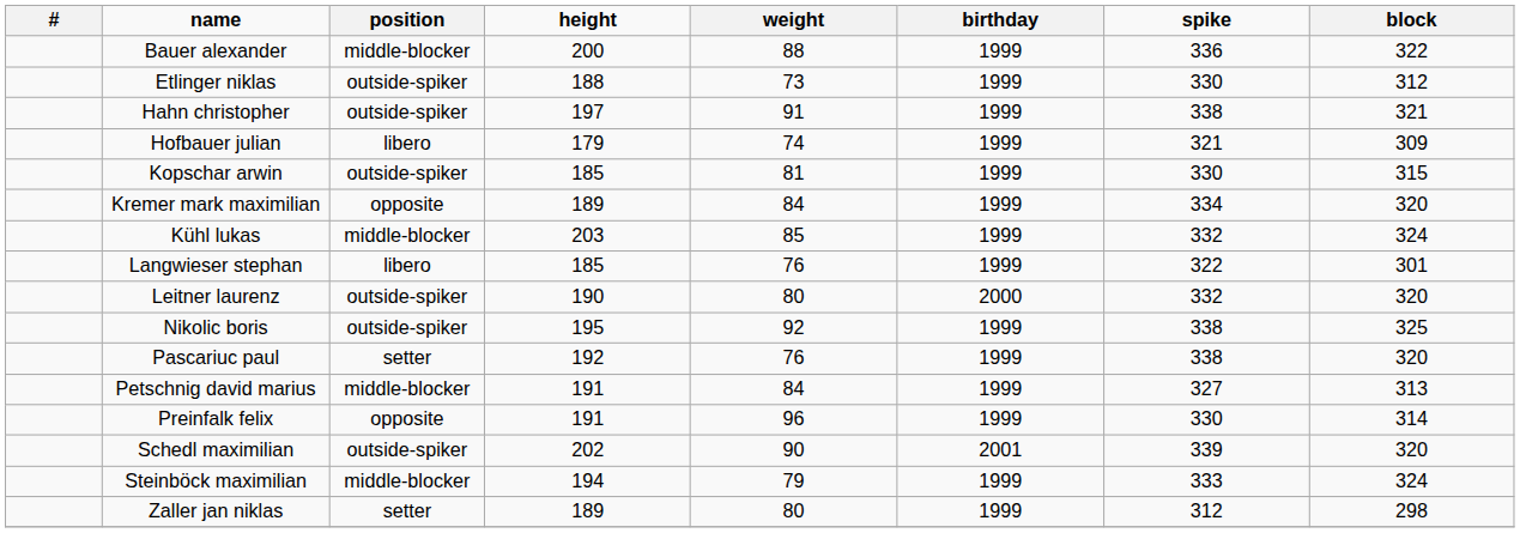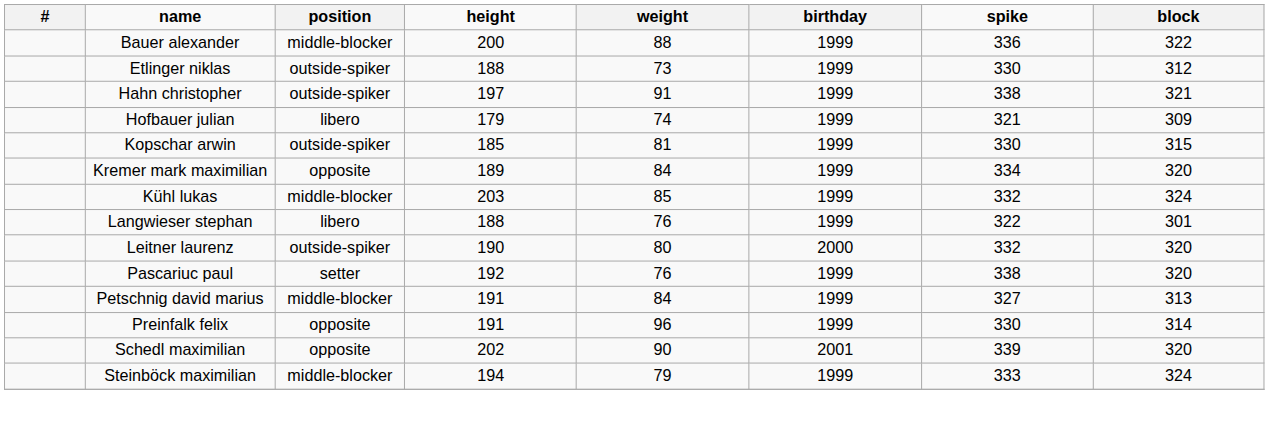Langwieser stephan | height: 185 -> 188
- row: Nikolic boris | outside-spiker | 195 | 92 | 1999 | 338 | 325
Schedl maximilian | position: outside-spiker -> opposite
- row: Zaller jan niklas | setter | 189 | 80 | 1999 | 312 | 298
